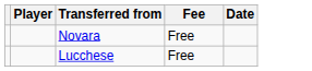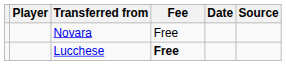+ column: Source
Lucchese | Fee: normal -> bold
